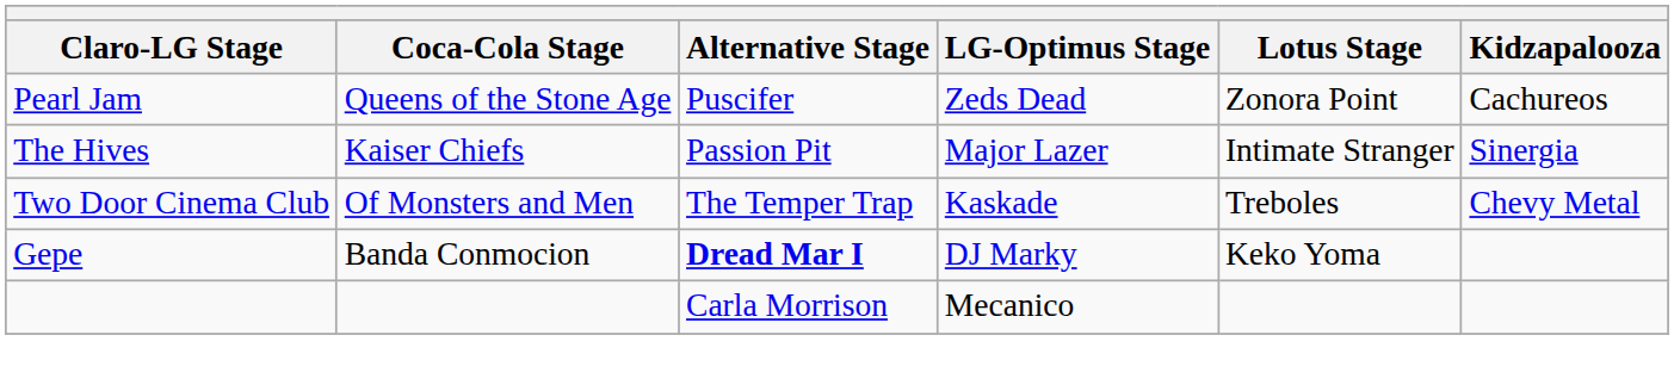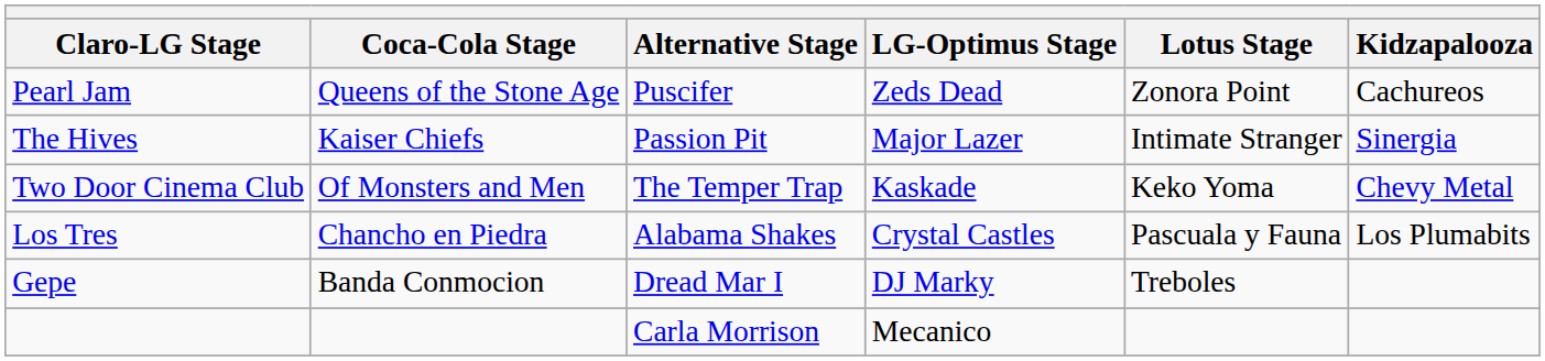Two Door Cinema Club | Lotus Stage: Treboles -> Keko Yoma
+ row: Los Tres | Chancho en Piedra | Alabama Shakes | Crystal Castles | Pascuala y Fauna | Los Plumabits
Gepe | Alternative Stage: bold -> normal
Gepe | Lotus Stage: Keko Yoma -> Treboles
